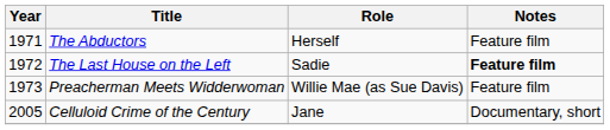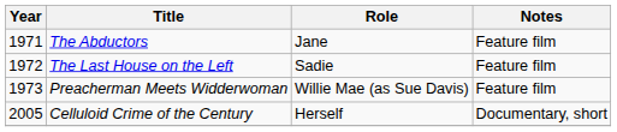The Abductors | Role: Herself -> Jane
The Last House on the Left | Notes: bold -> normal
Celluloid Crime of the Century | Role: Jane -> Herself
